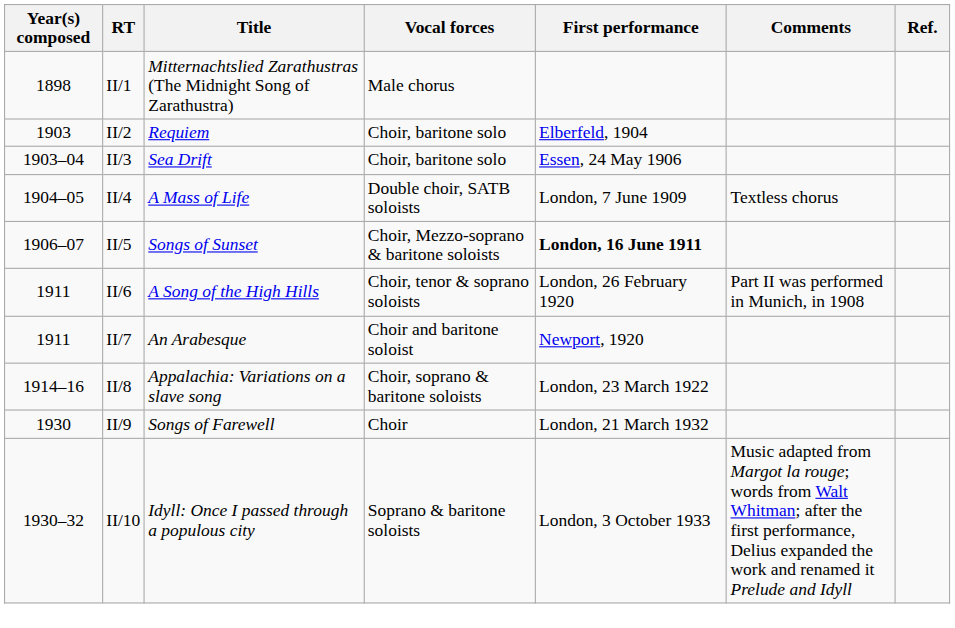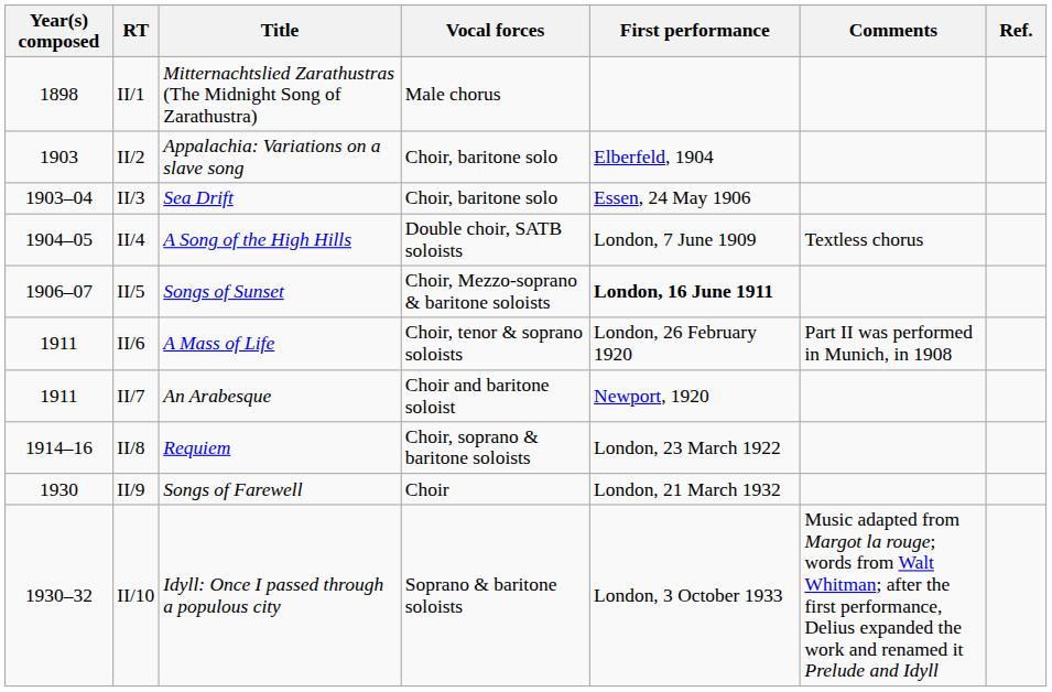II/2 | Title: Requiem -> Appalachia: Variations on a slave song
II/4 | Title: A Mass of Life -> A Song of the High Hills
II/6 | Title: A Song of the High Hills -> A Mass of Life
II/8 | Title: Appalachia: Variations on a slave song -> Requiem
